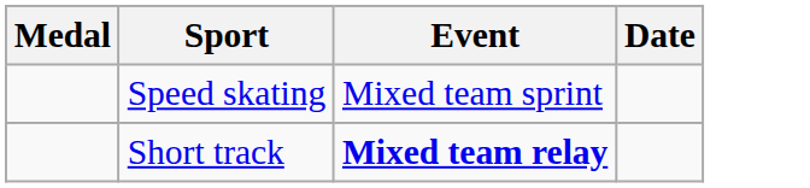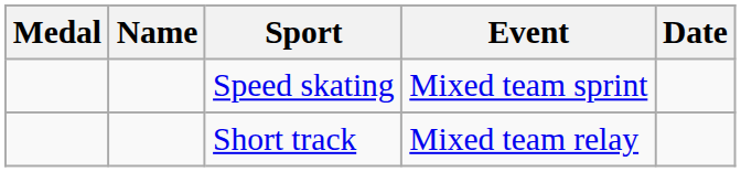+ column: Name
Short track | Event: bold -> normal
